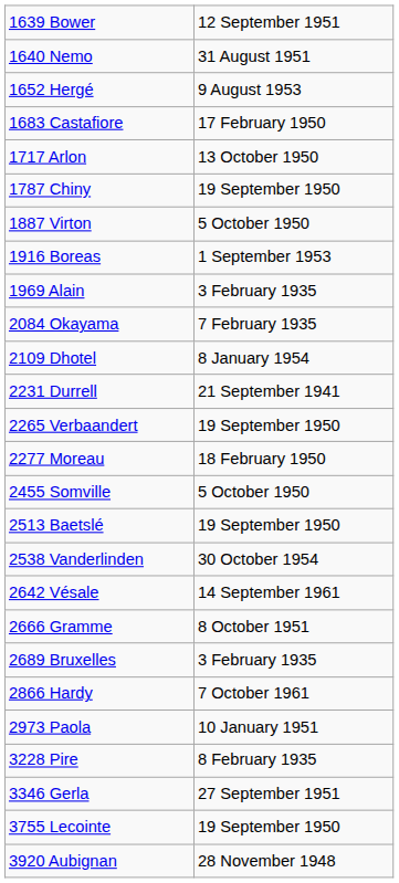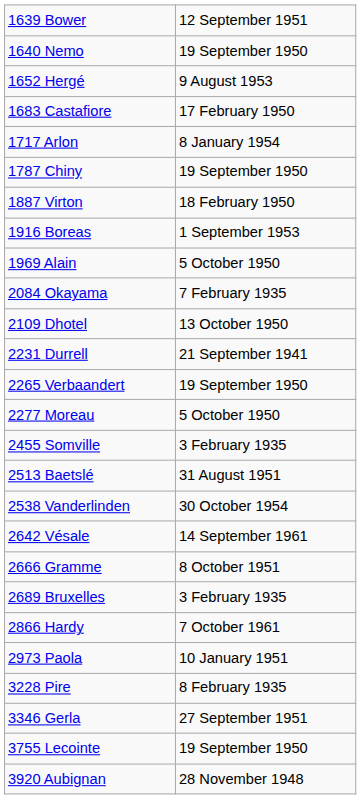1640 Nemo | column 2: 31 August 1951 -> 19 September 1950
1717 Arlon | column 2: 13 October 1950 -> 8 January 1954
1887 Virton | column 2: 5 October 1950 -> 18 February 1950
1969 Alain | column 2: 3 February 1935 -> 5 October 1950
2109 Dhotel | column 2: 8 January 1954 -> 13 October 1950
2277 Moreau | column 2: 18 February 1950 -> 5 October 1950
2455 Somville | column 2: 5 October 1950 -> 3 February 1935
2513 Baetslé | column 2: 19 September 1950 -> 31 August 1951
